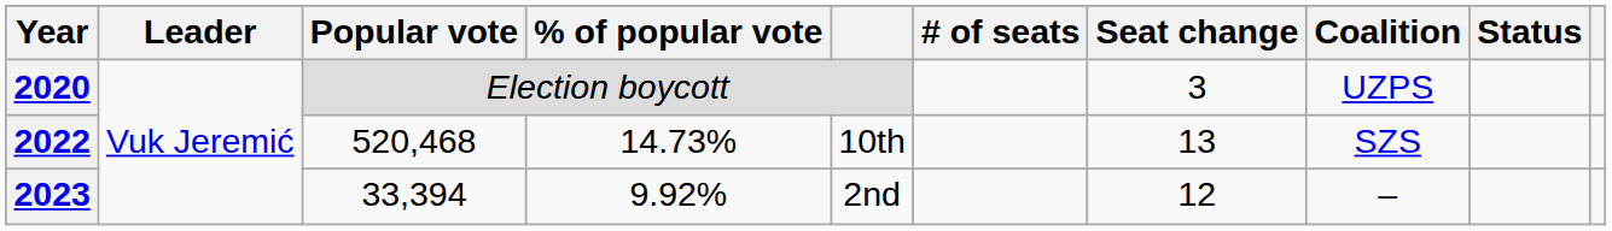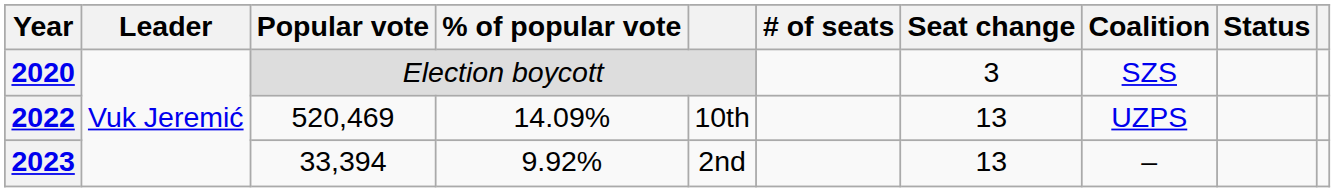2020 | Coalition: UZPS -> SZS
2022 | Popular vote: 520,468 -> 520,469
2022 | % of popular vote: 14.73% -> 14.09%
2022 | Coalition: SZS -> UZPS
2023 | Seat change: 12 -> 13
